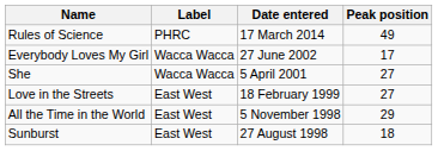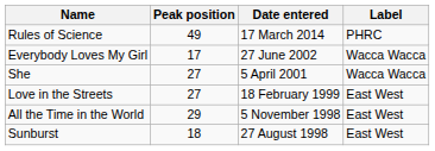columns swapped: Label <-> Peak position
